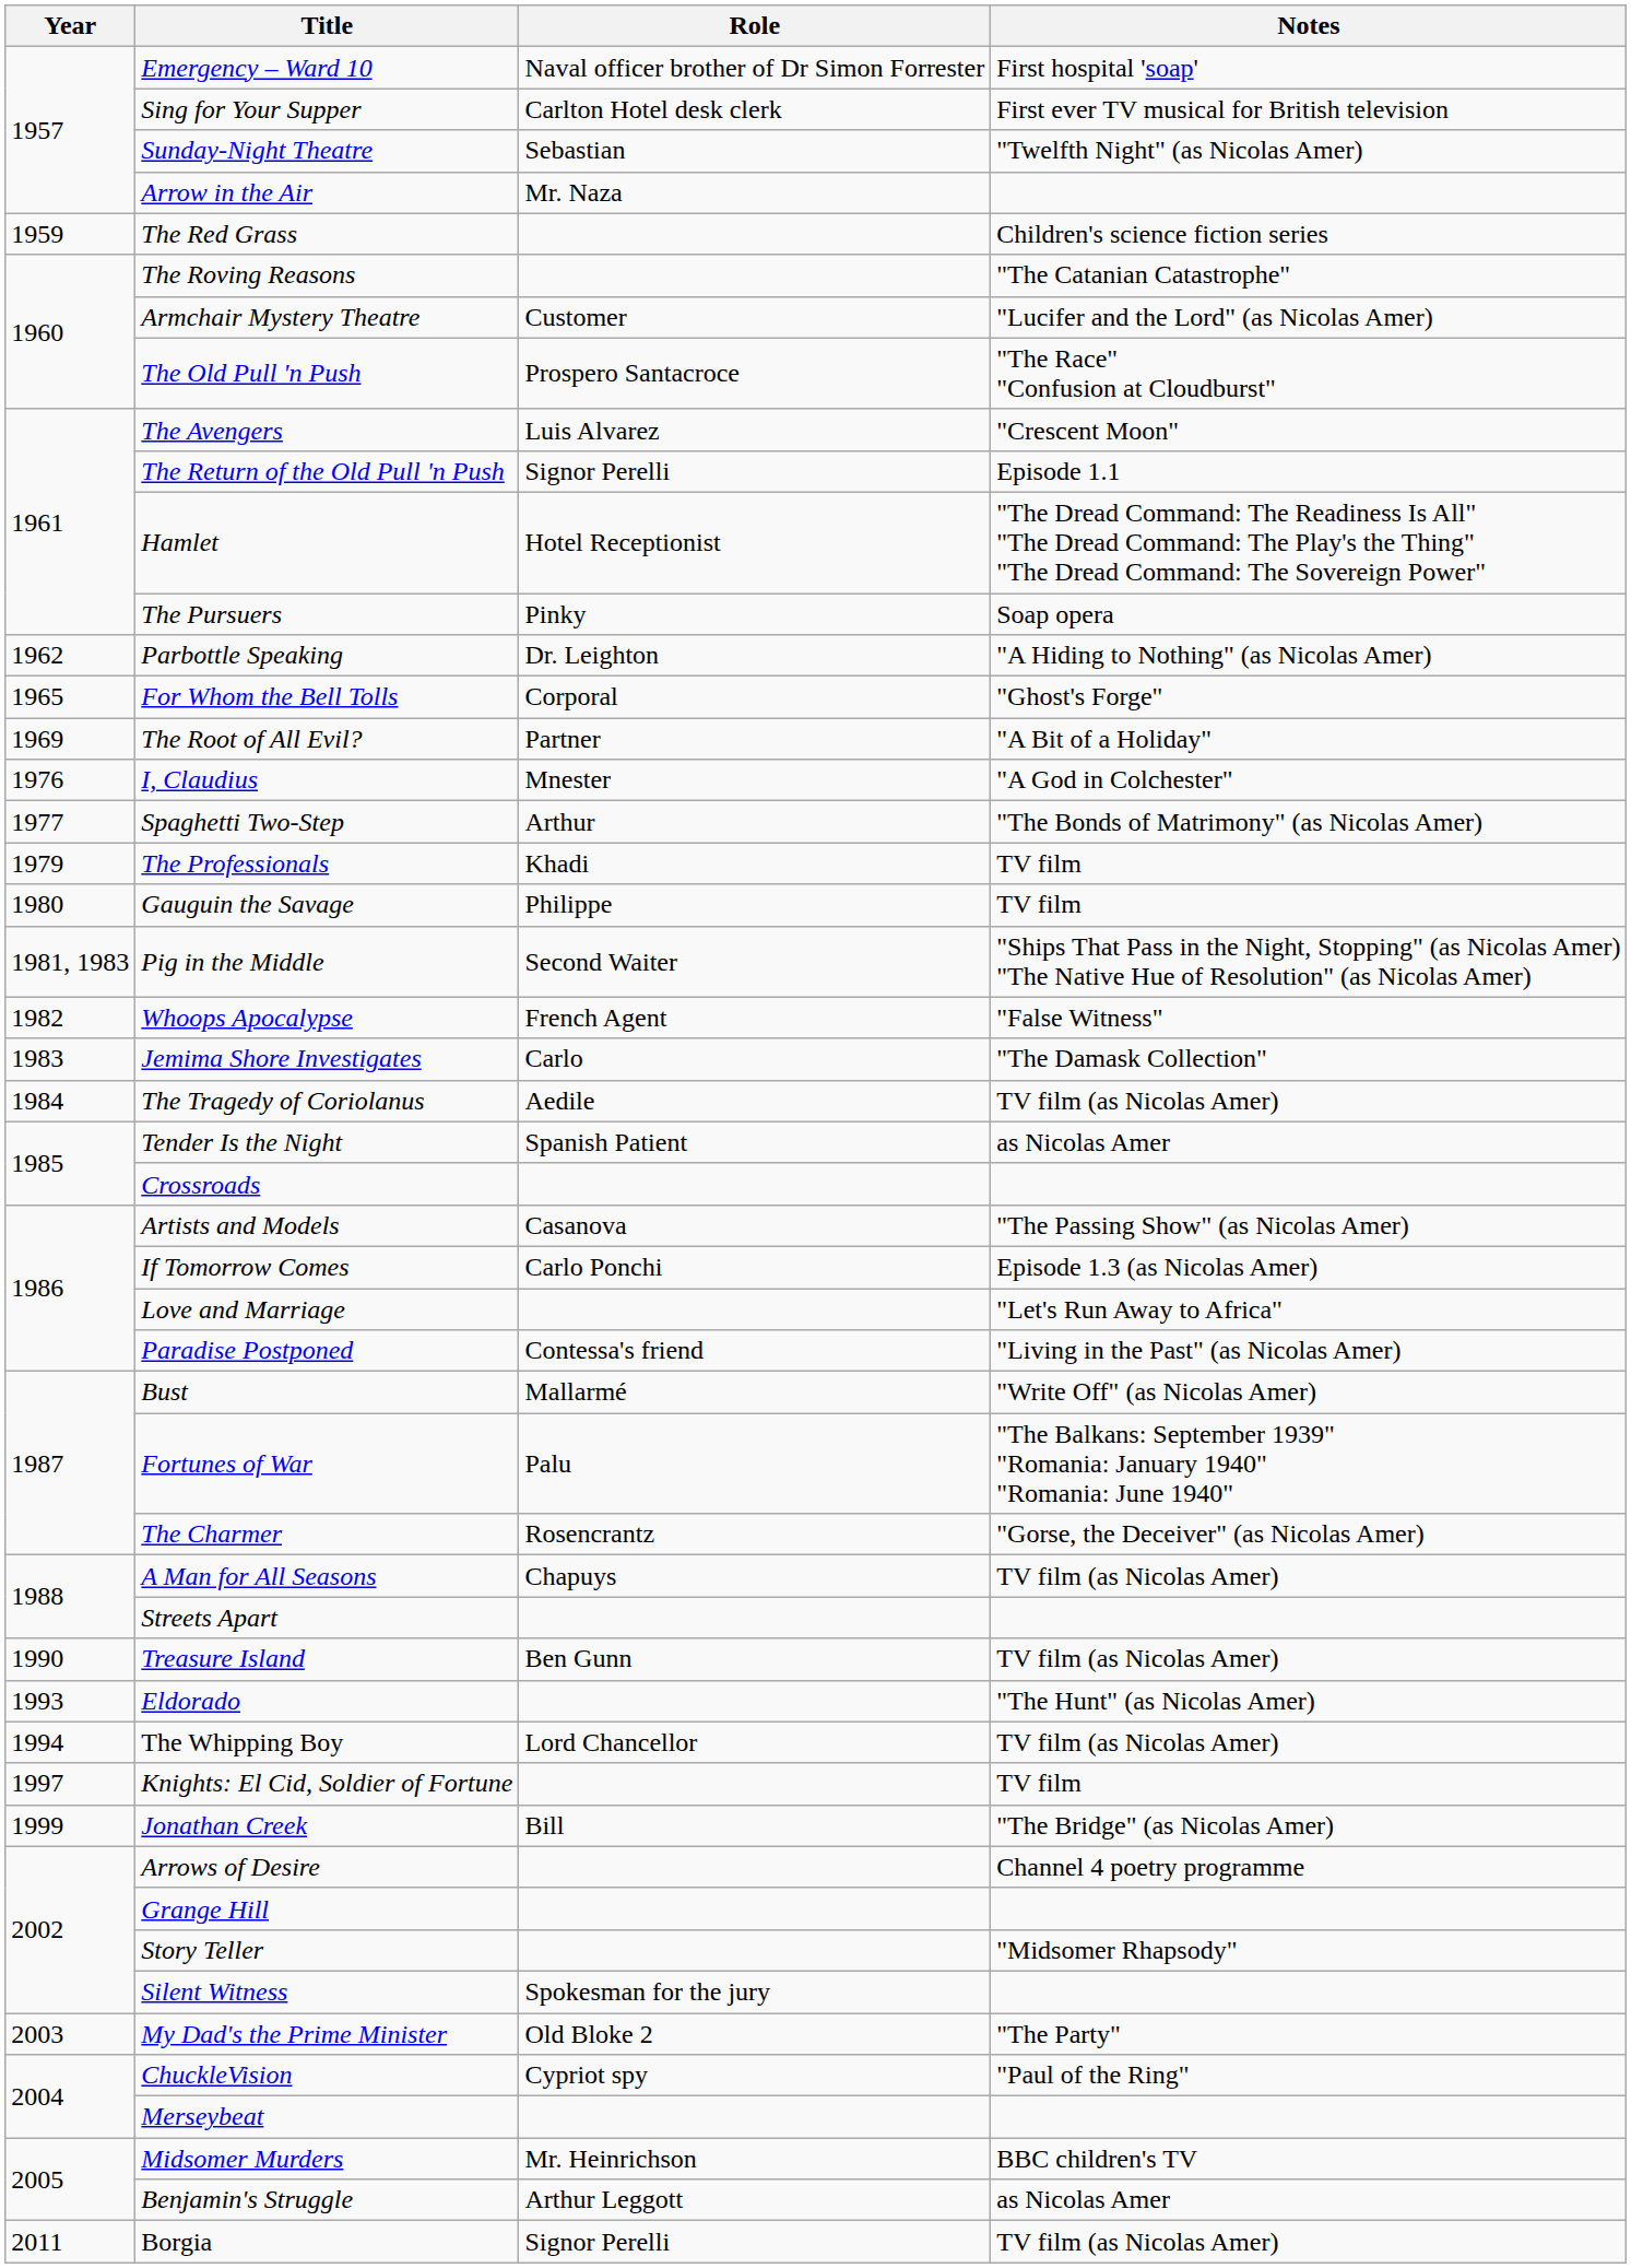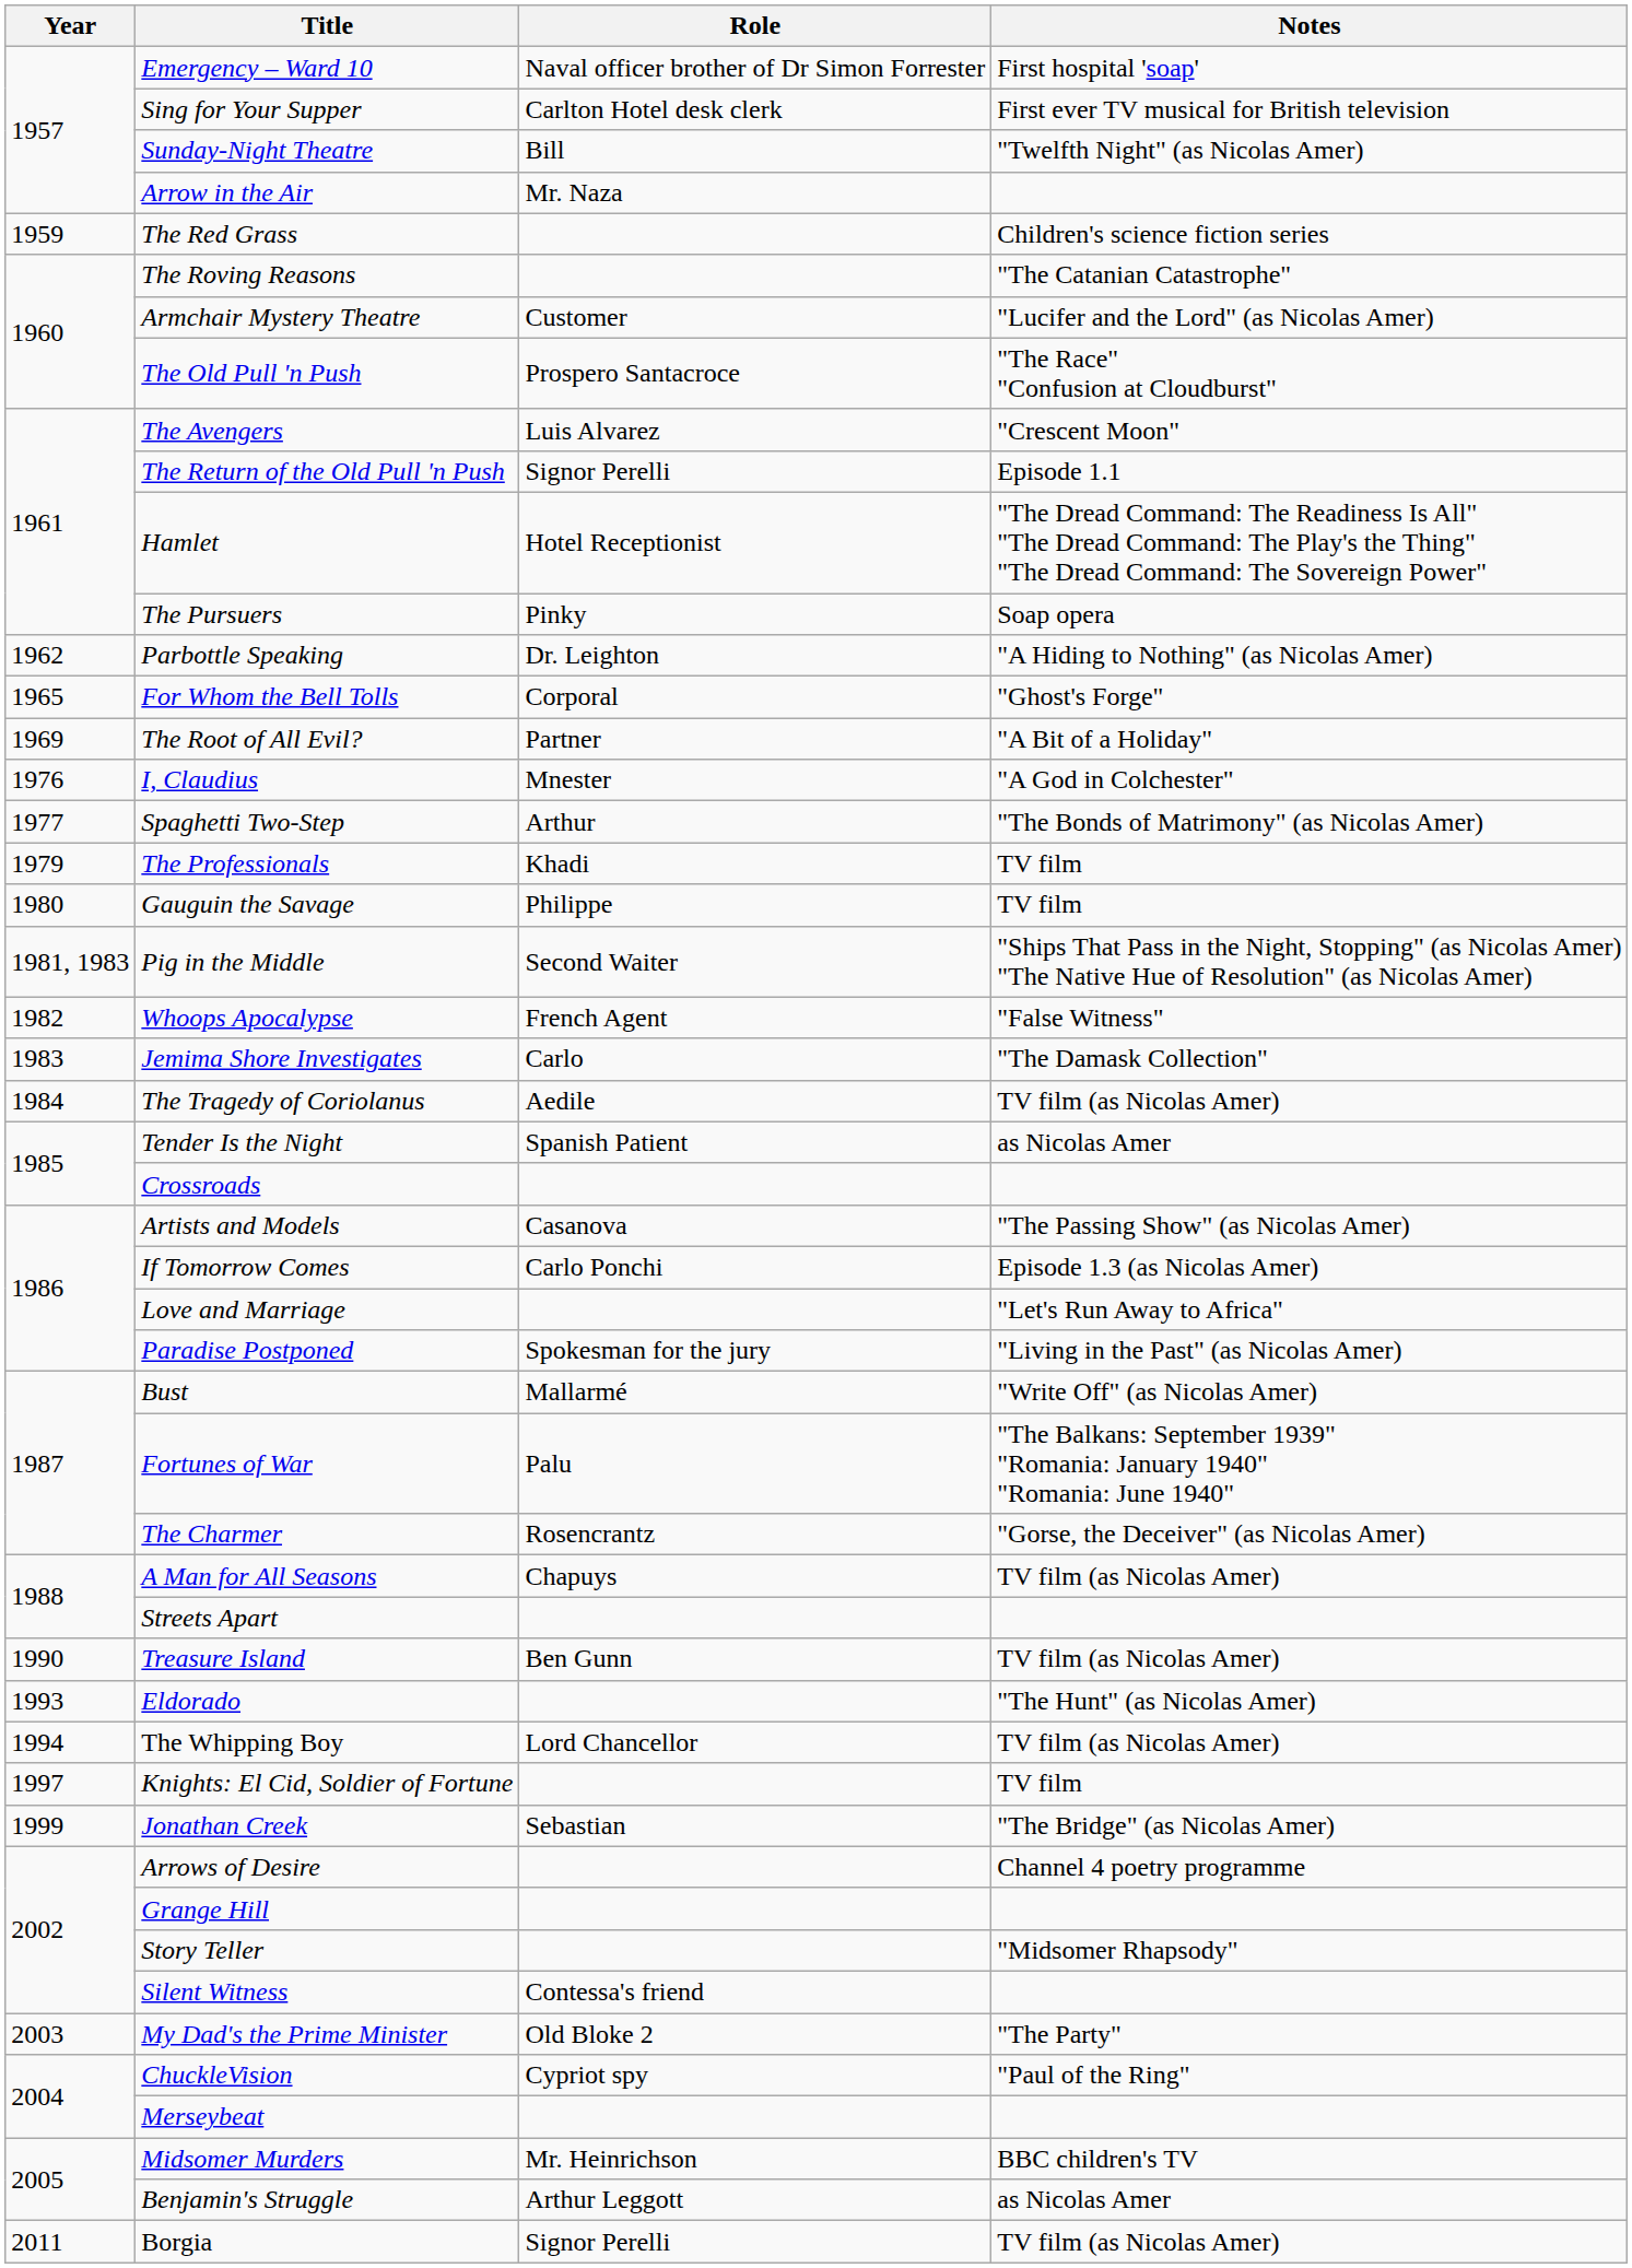Sunday-Night Theatre | Role: Sebastian -> Bill
Paradise Postponed | Role: Contessa's friend -> Spokesman for the jury
Jonathan Creek | Role: Bill -> Sebastian
Silent Witness | Role: Spokesman for the jury -> Contessa's friend
